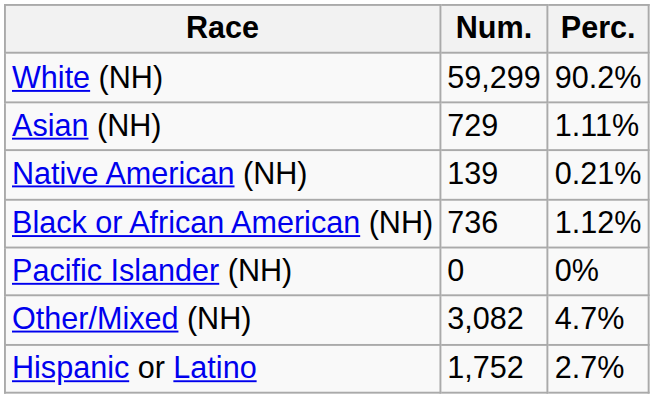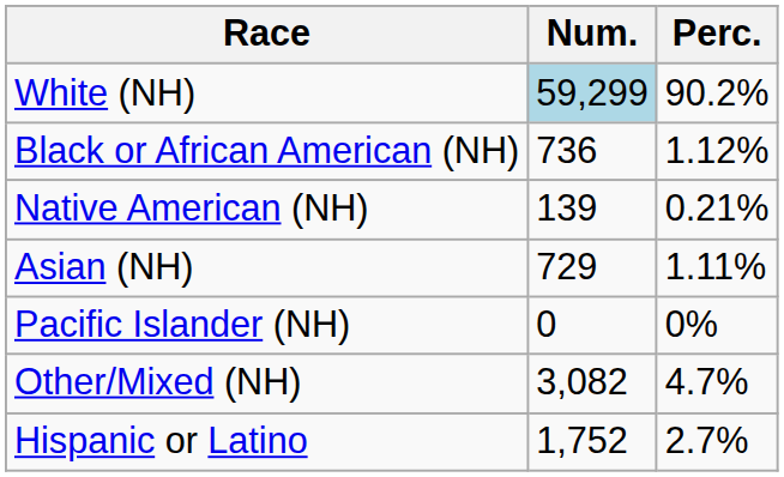White (NH) | Num.: no background -> lightblue background
rows swapped: Black or African American (NH) <-> Asian (NH)
